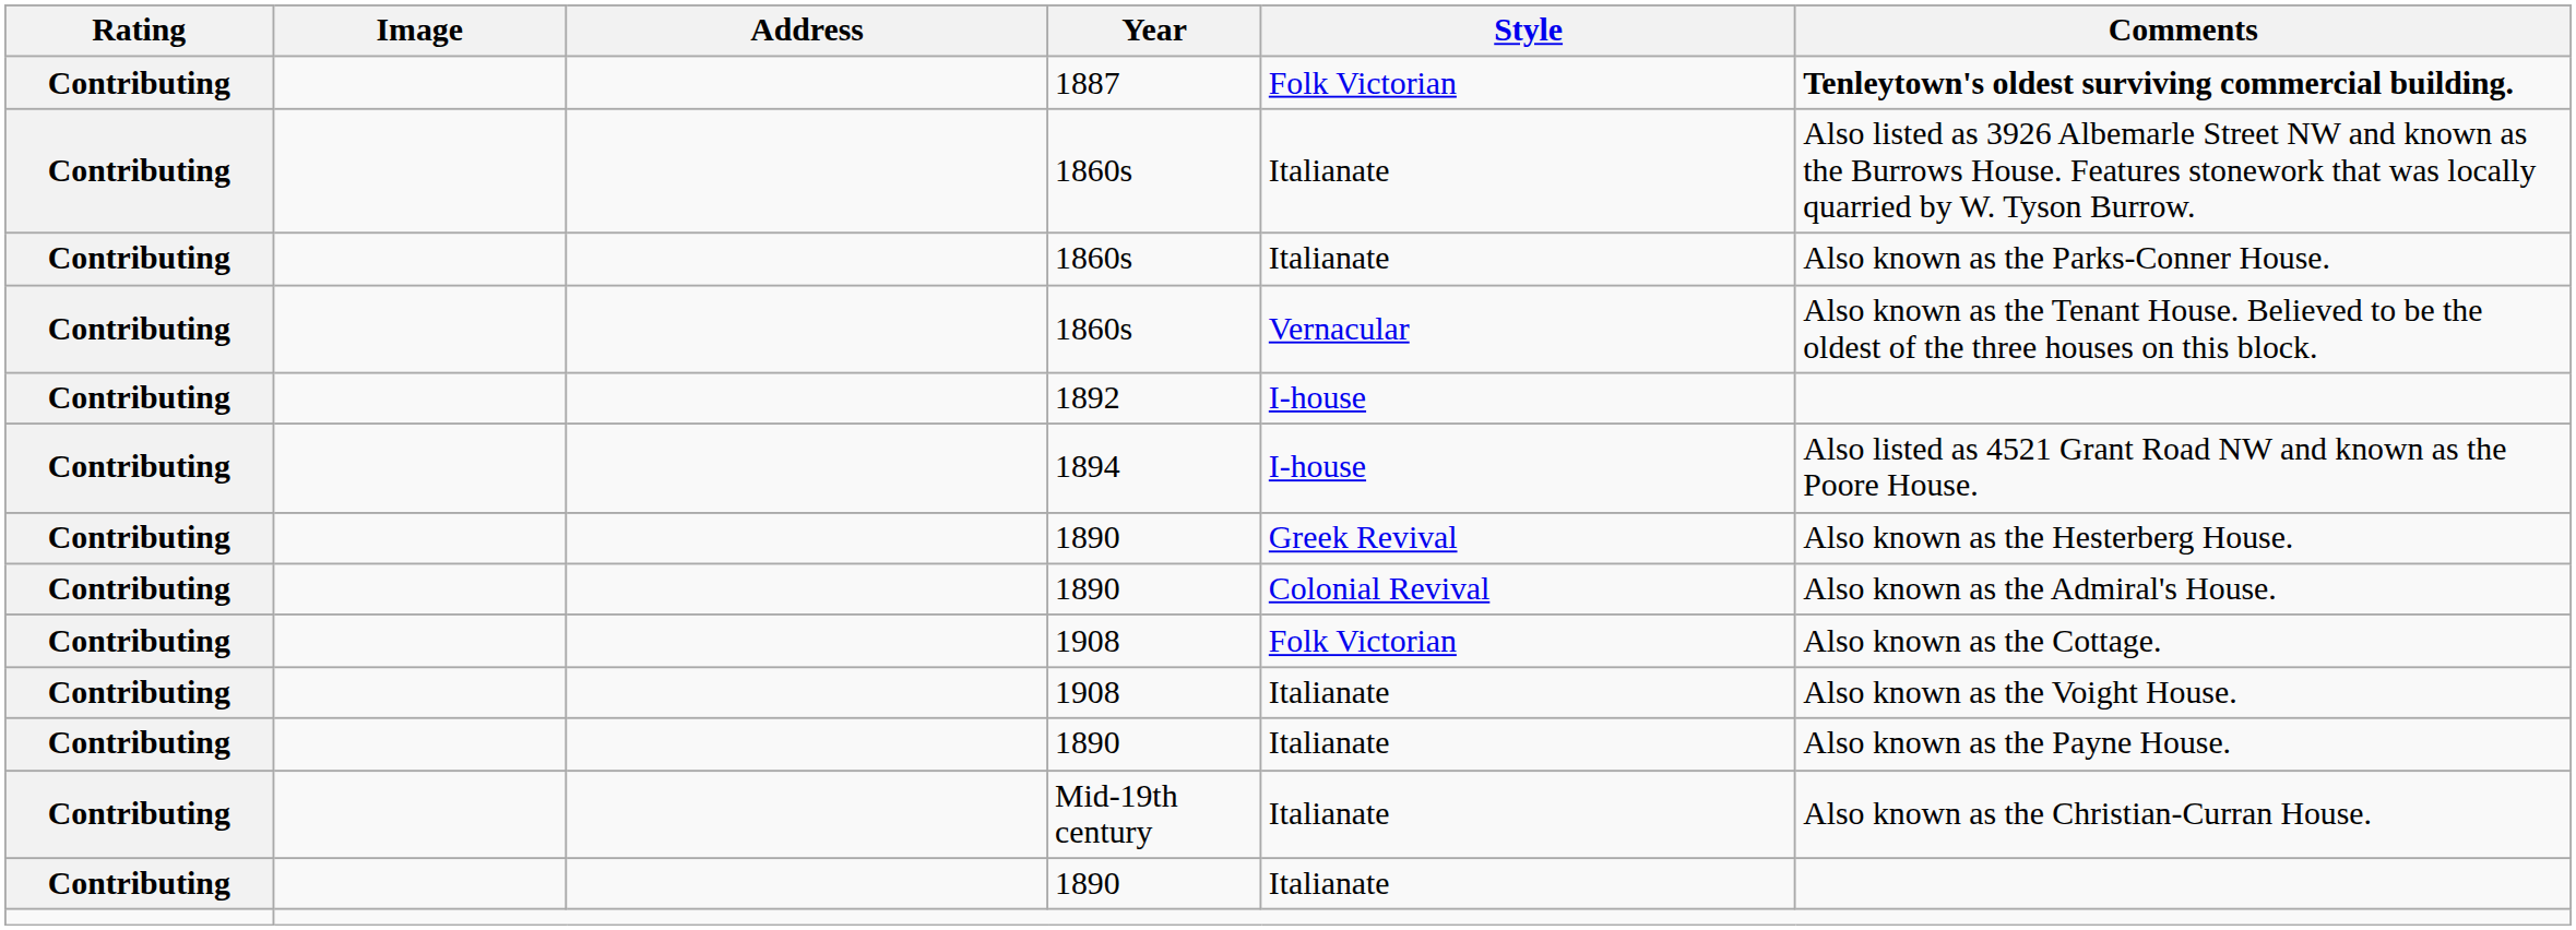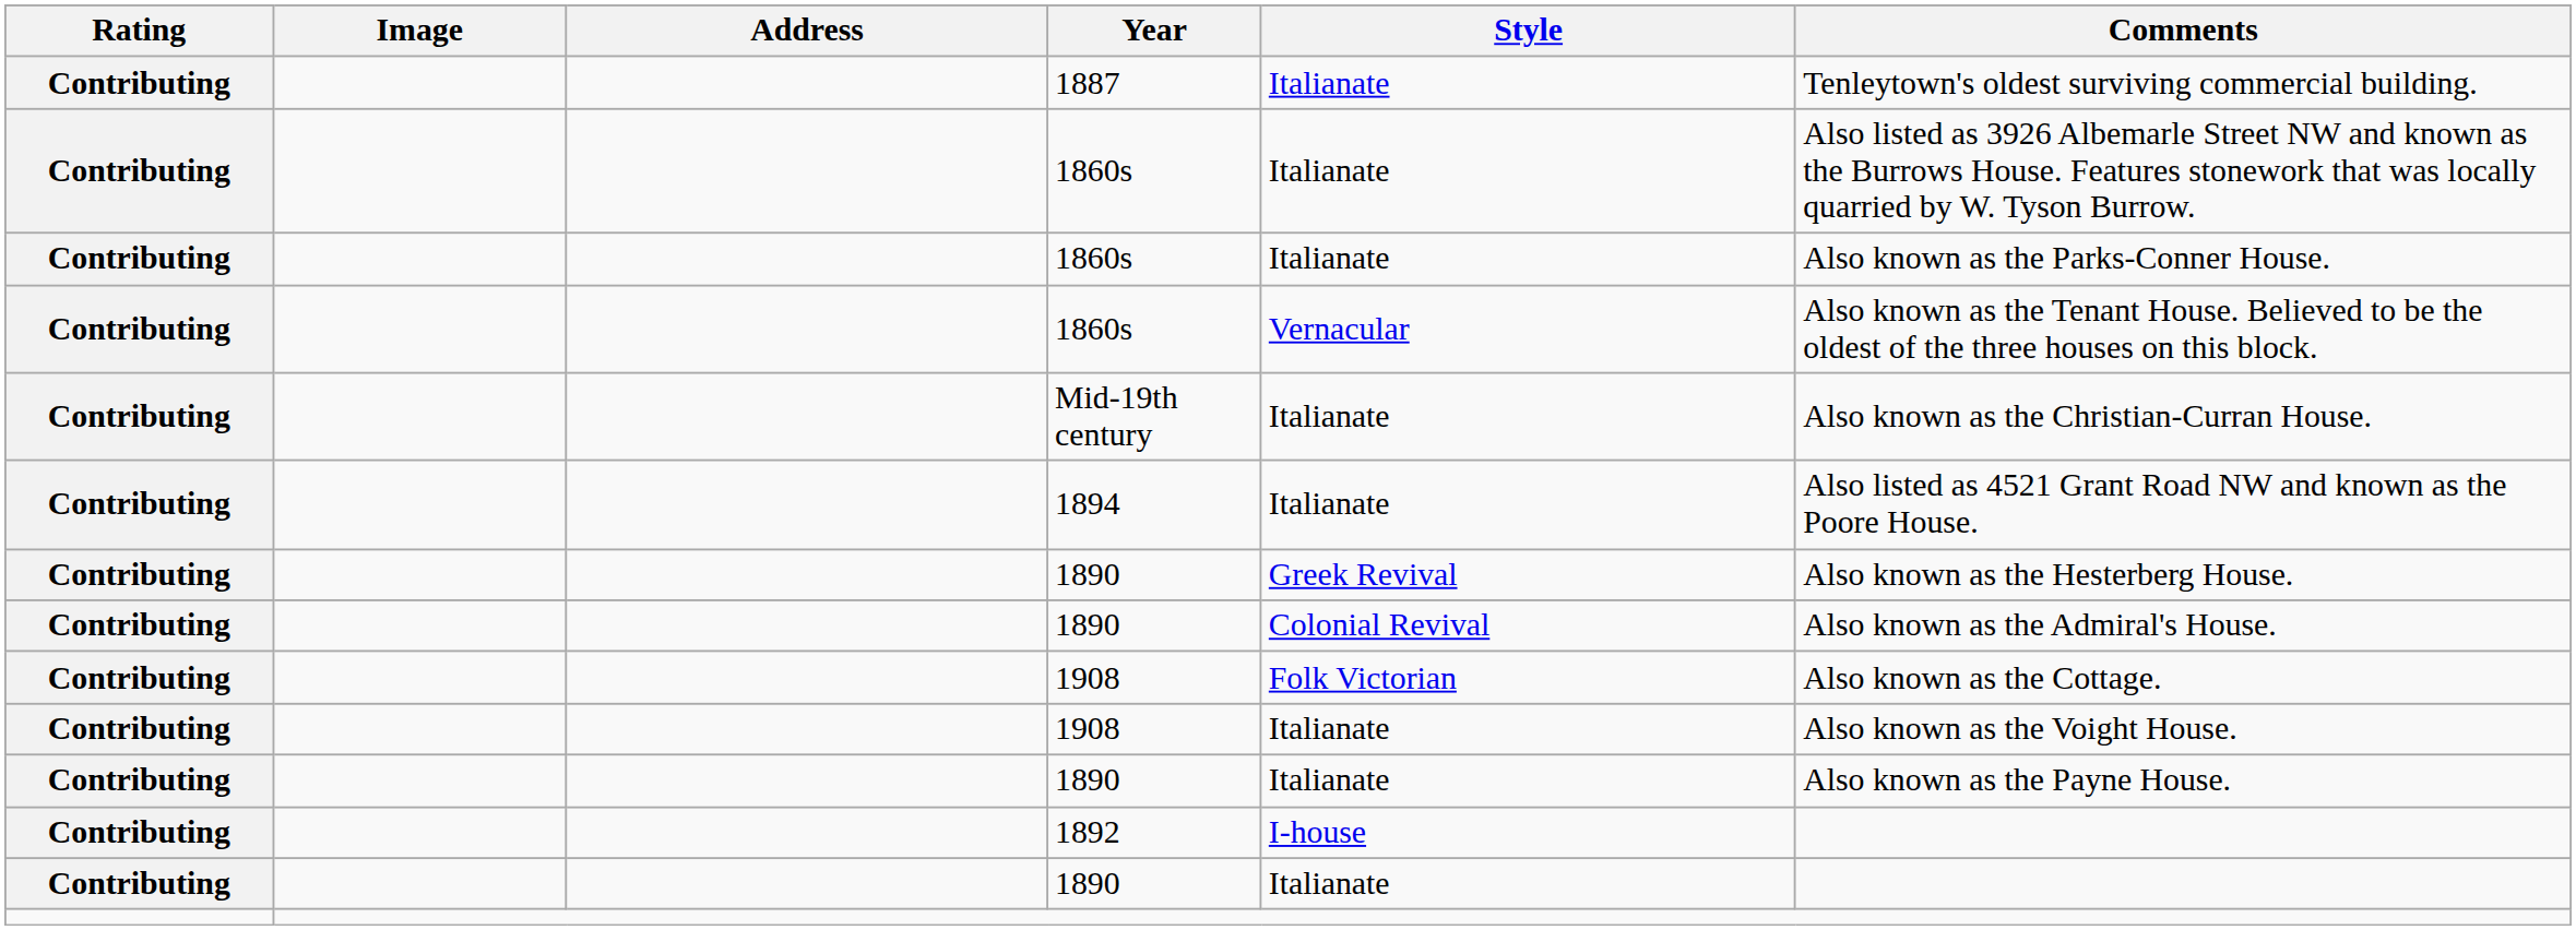1887 | Style: Folk Victorian -> Italianate
1887 | Comments: bold -> normal
rows swapped: Mid-19th century <-> 1892
1894 | Style: I-house -> Italianate
